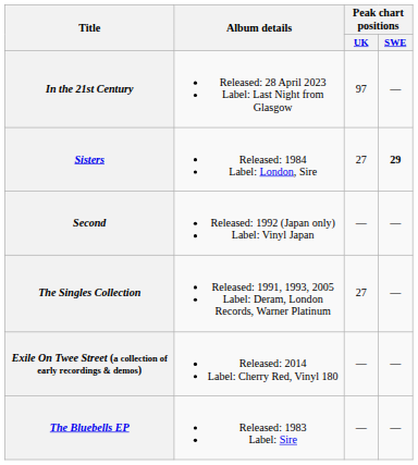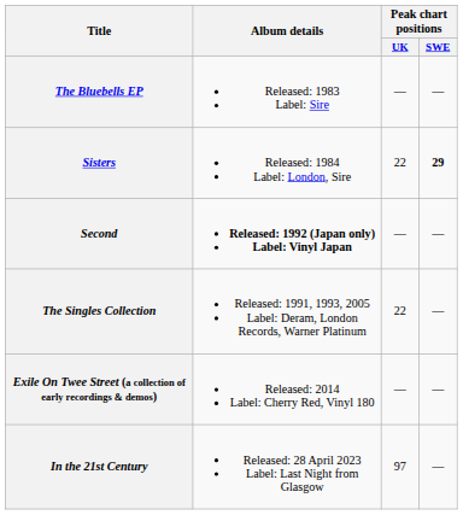rows swapped: The Bluebells EP <-> In the 21st Century
Sisters | Peak chart positions / UK: 27 -> 22
Second | Album details: normal -> bold
The Singles Collection | Peak chart positions / UK: 27 -> 22
